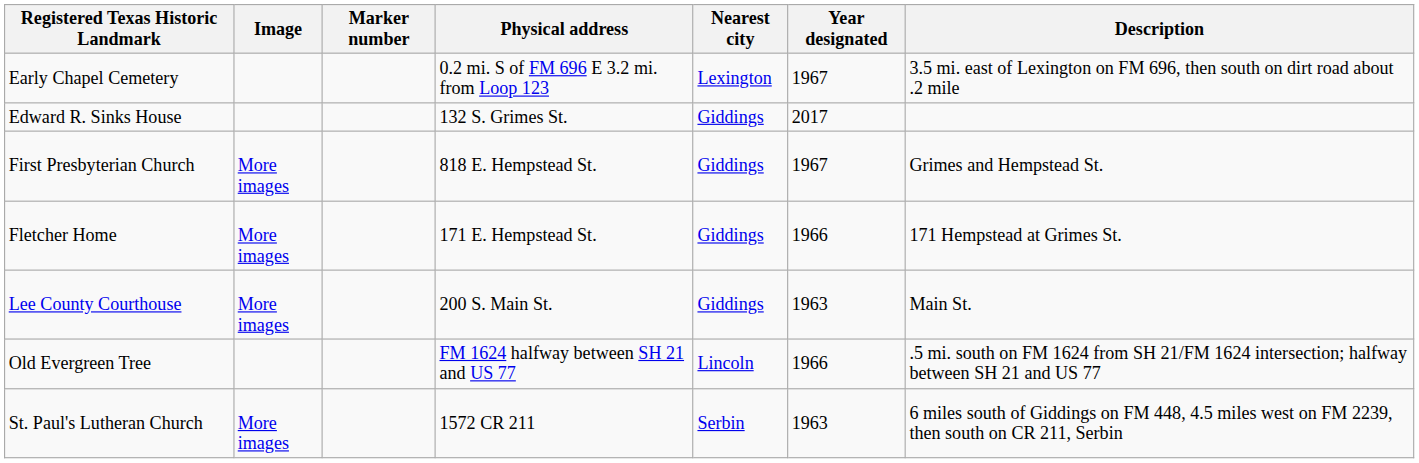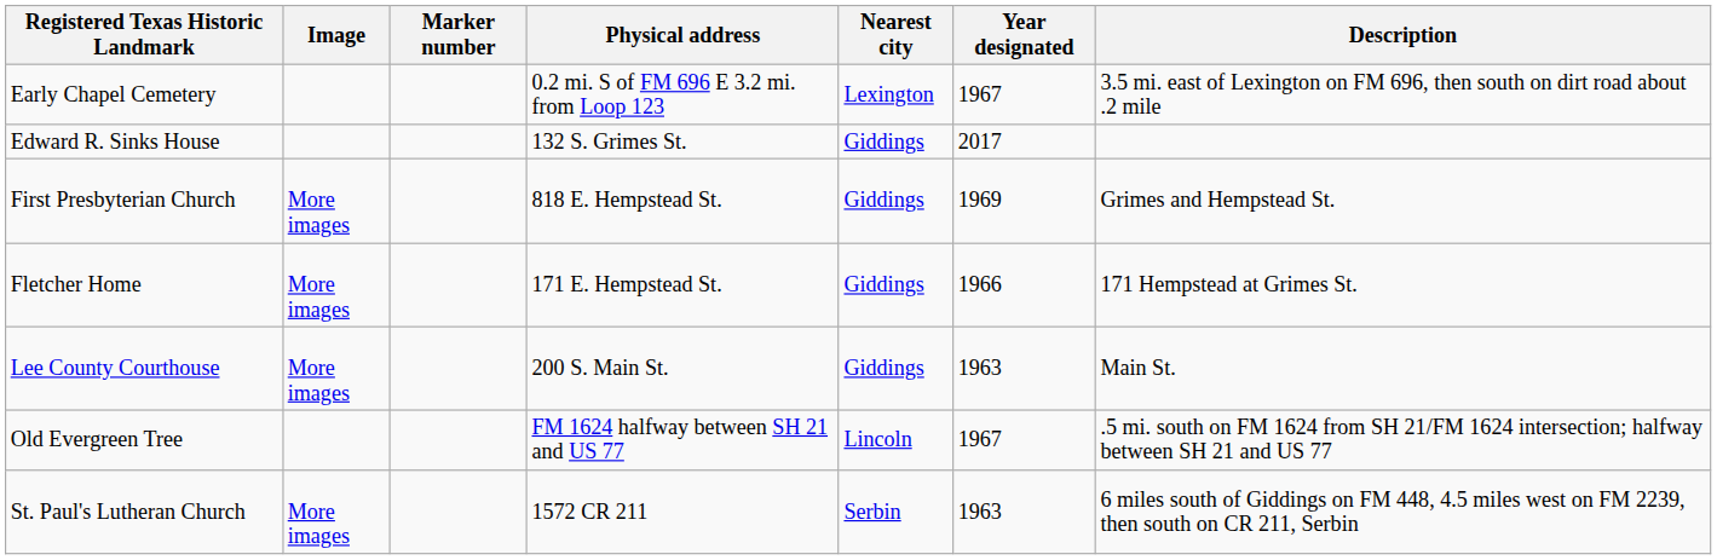First Presbyterian Church | Year designated: 1967 -> 1969
Old Evergreen Tree | Year designated: 1966 -> 1967
